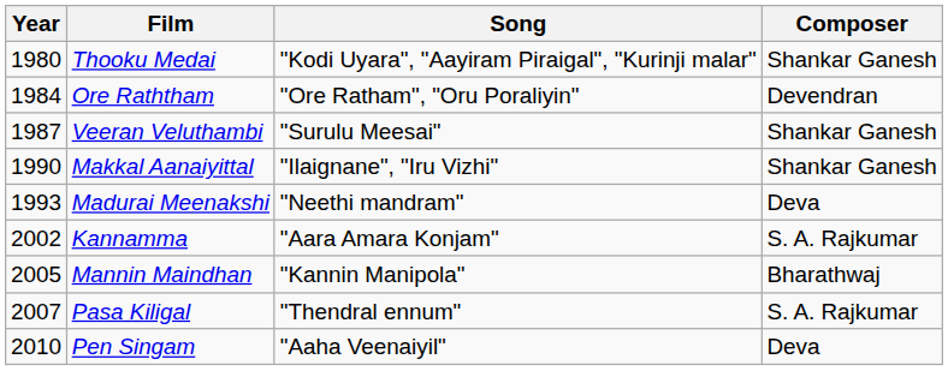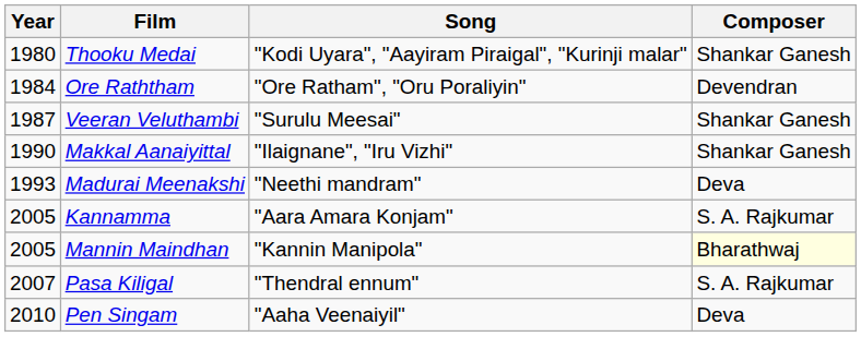Kannamma | Year: 2002 -> 2005
Mannin Maindhan | Composer: no background -> lightyellow background
